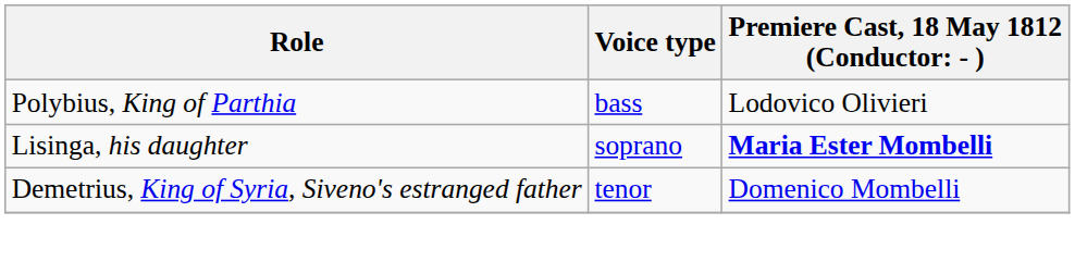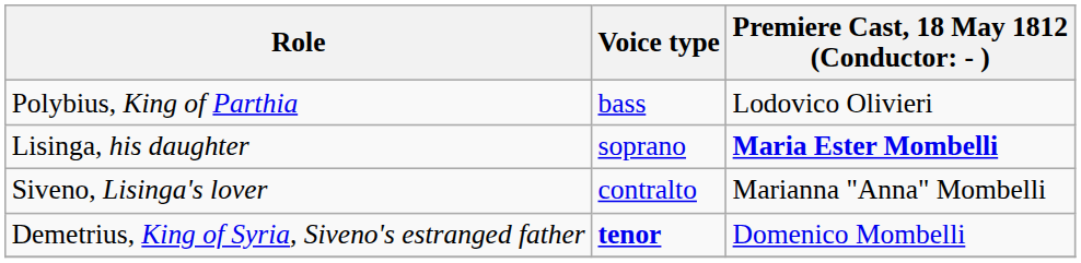+ row: Siveno, Lisinga's lover | contralto | Marianna "Anna" Mombelli
Demetrius, King of Syria, Siveno's estranged father | Voice type: normal -> bold
